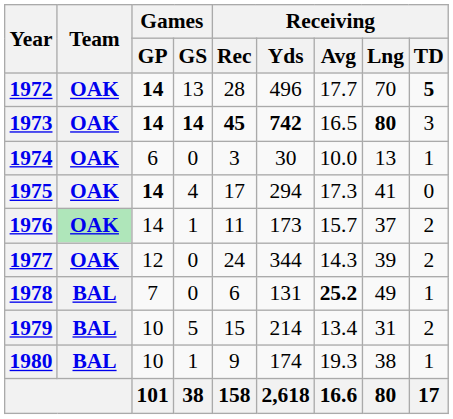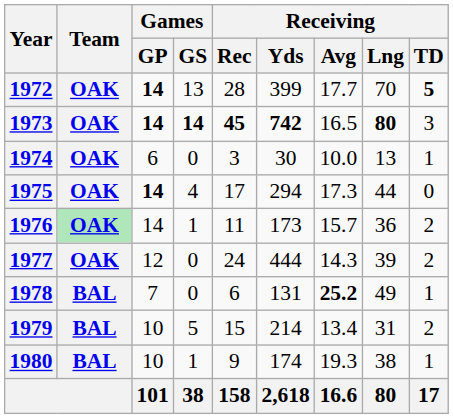1972 | Receiving / Yds: 496 -> 399
1975 | Receiving / Lng: 41 -> 44
1976 | Receiving / Lng: 37 -> 36
1977 | Receiving / Yds: 344 -> 444
